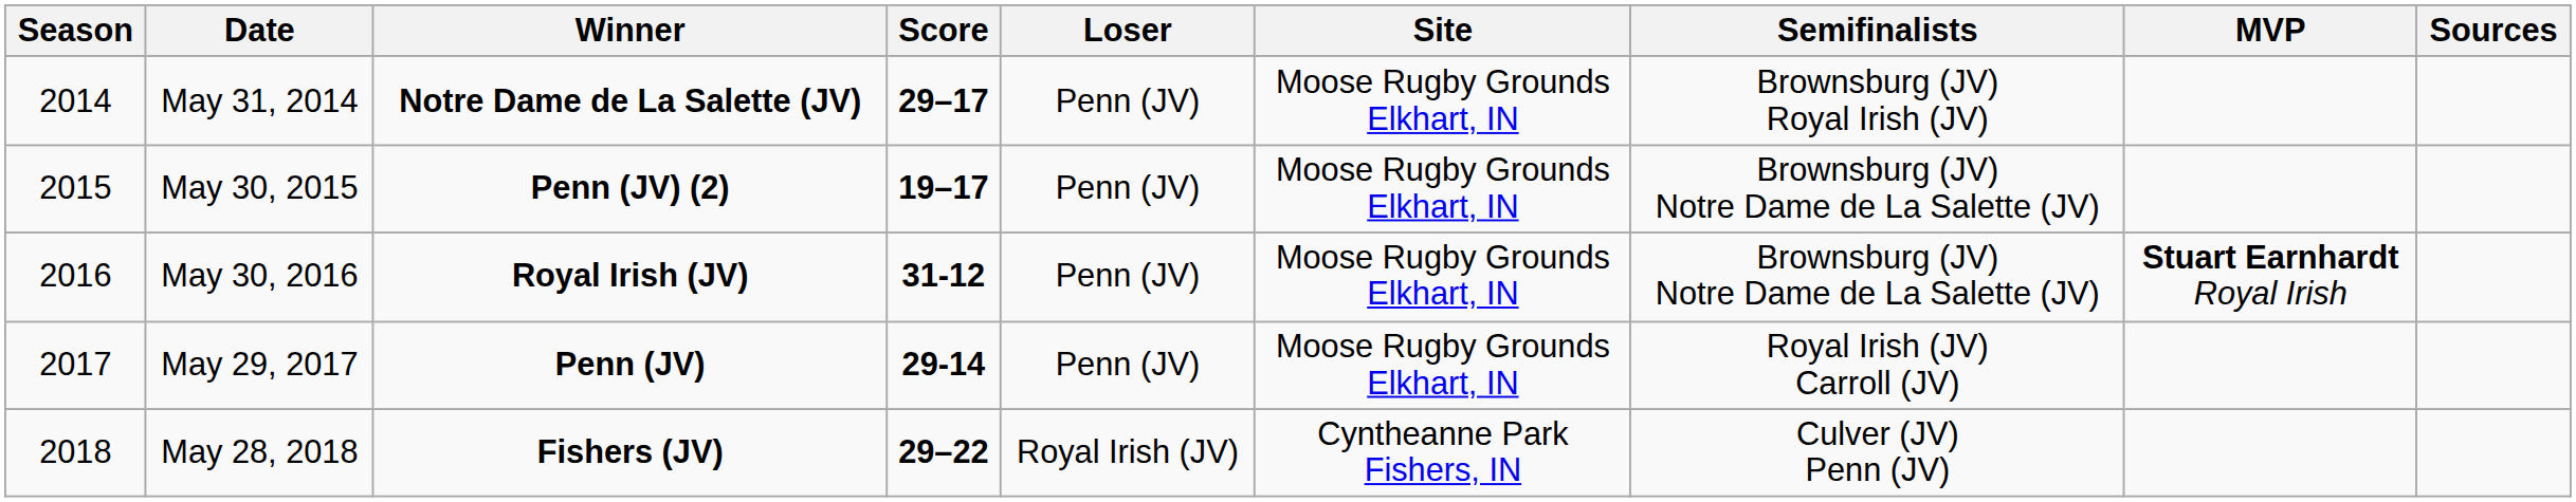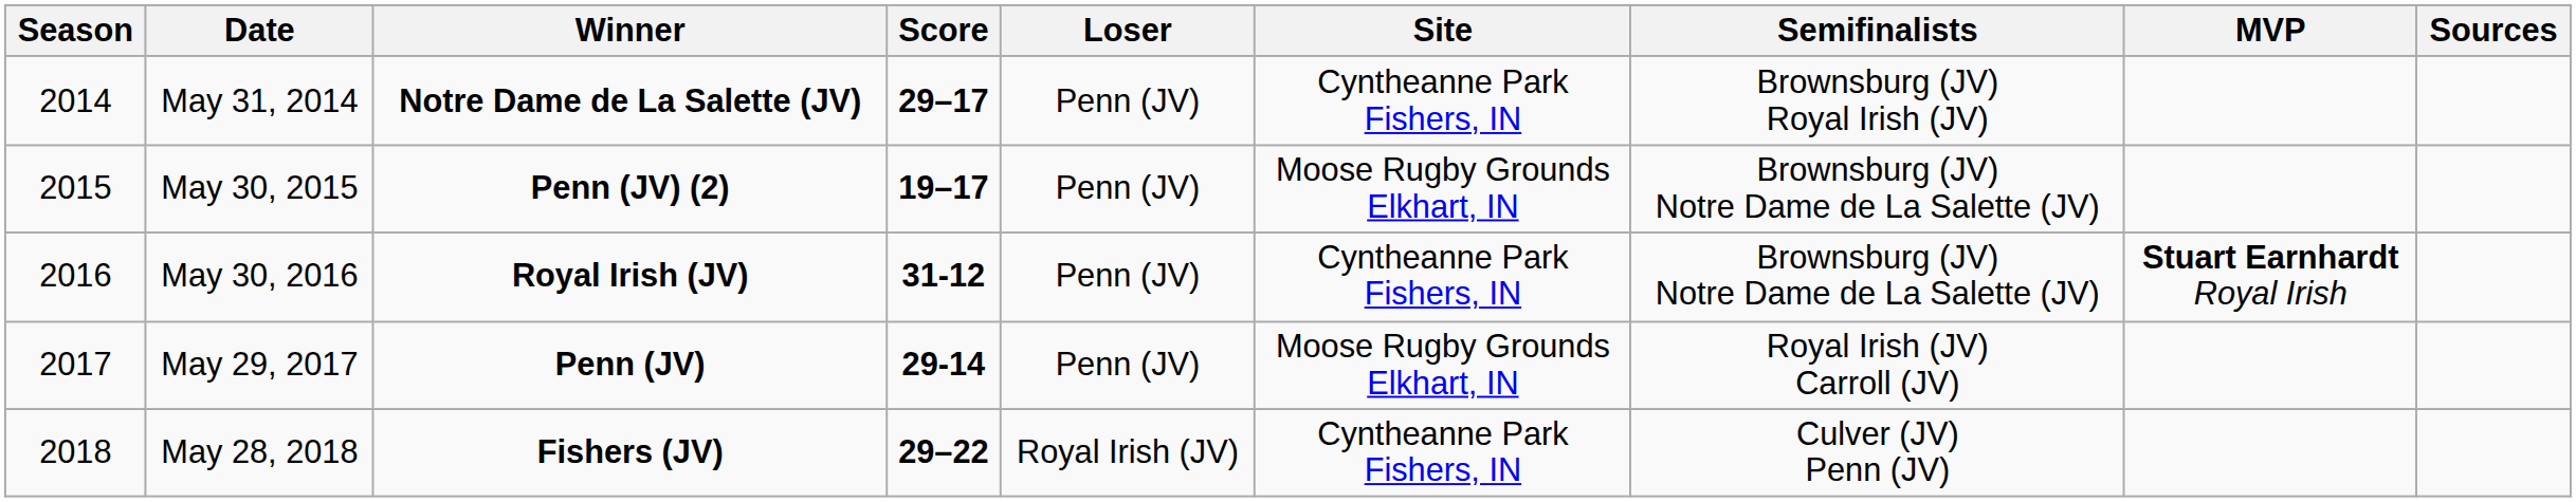May 31, 2014 | Site: Moose Rugby Grounds Elkhart, IN -> Cyntheanne Park Fishers, IN
May 30, 2016 | Site: Moose Rugby Grounds Elkhart, IN -> Cyntheanne Park Fishers, IN
